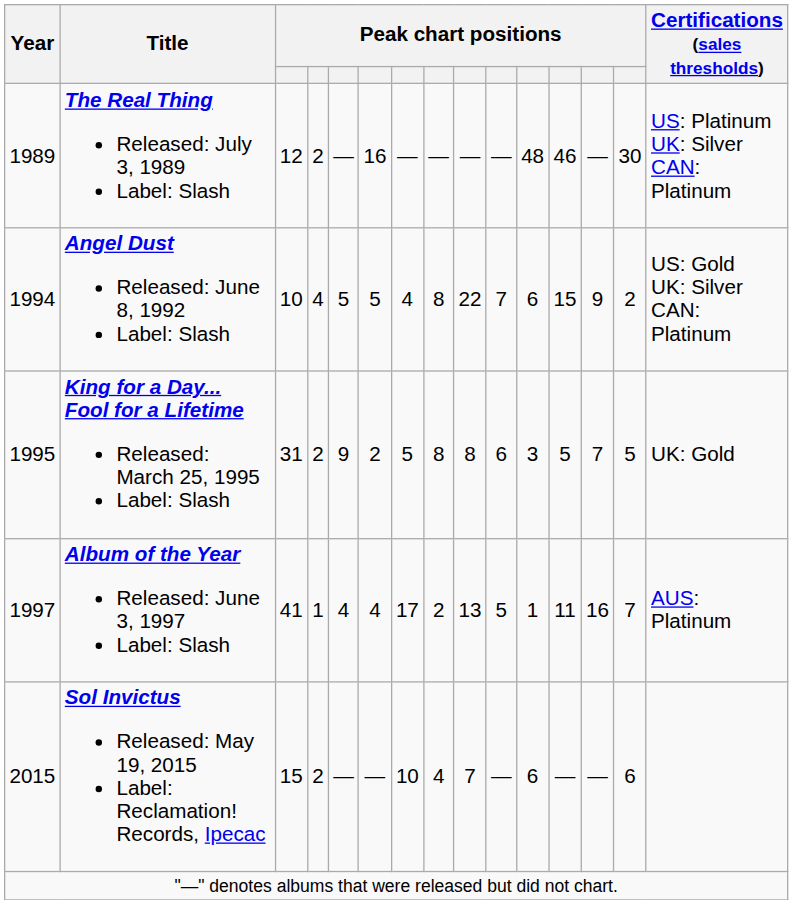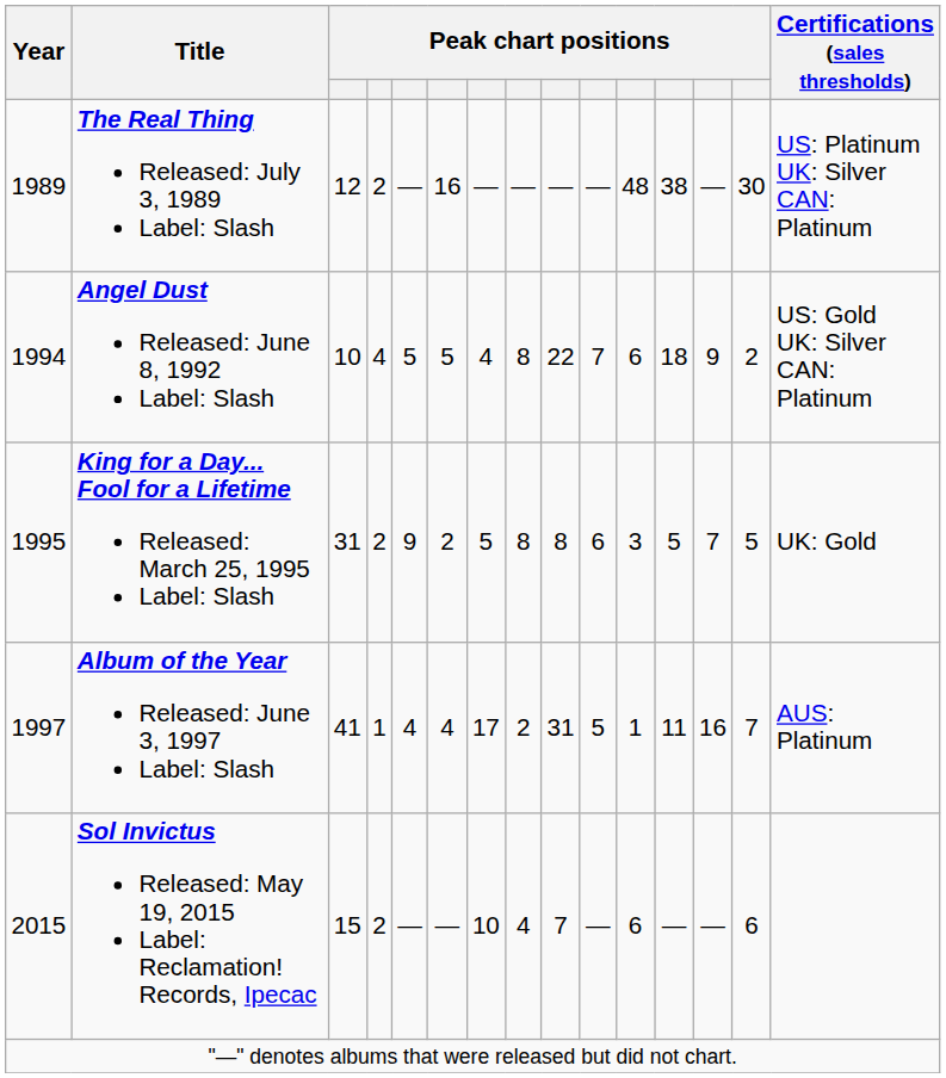The Real Thing Released: July 3, 1989 Label: Slash | column 12: 46 -> 38
Angel Dust Released: June 8, 1992 Label: Slash | column 12: 15 -> 18
Album of the Year Released: June 3, 1997 Label: Slash | column 9: 13 -> 31
